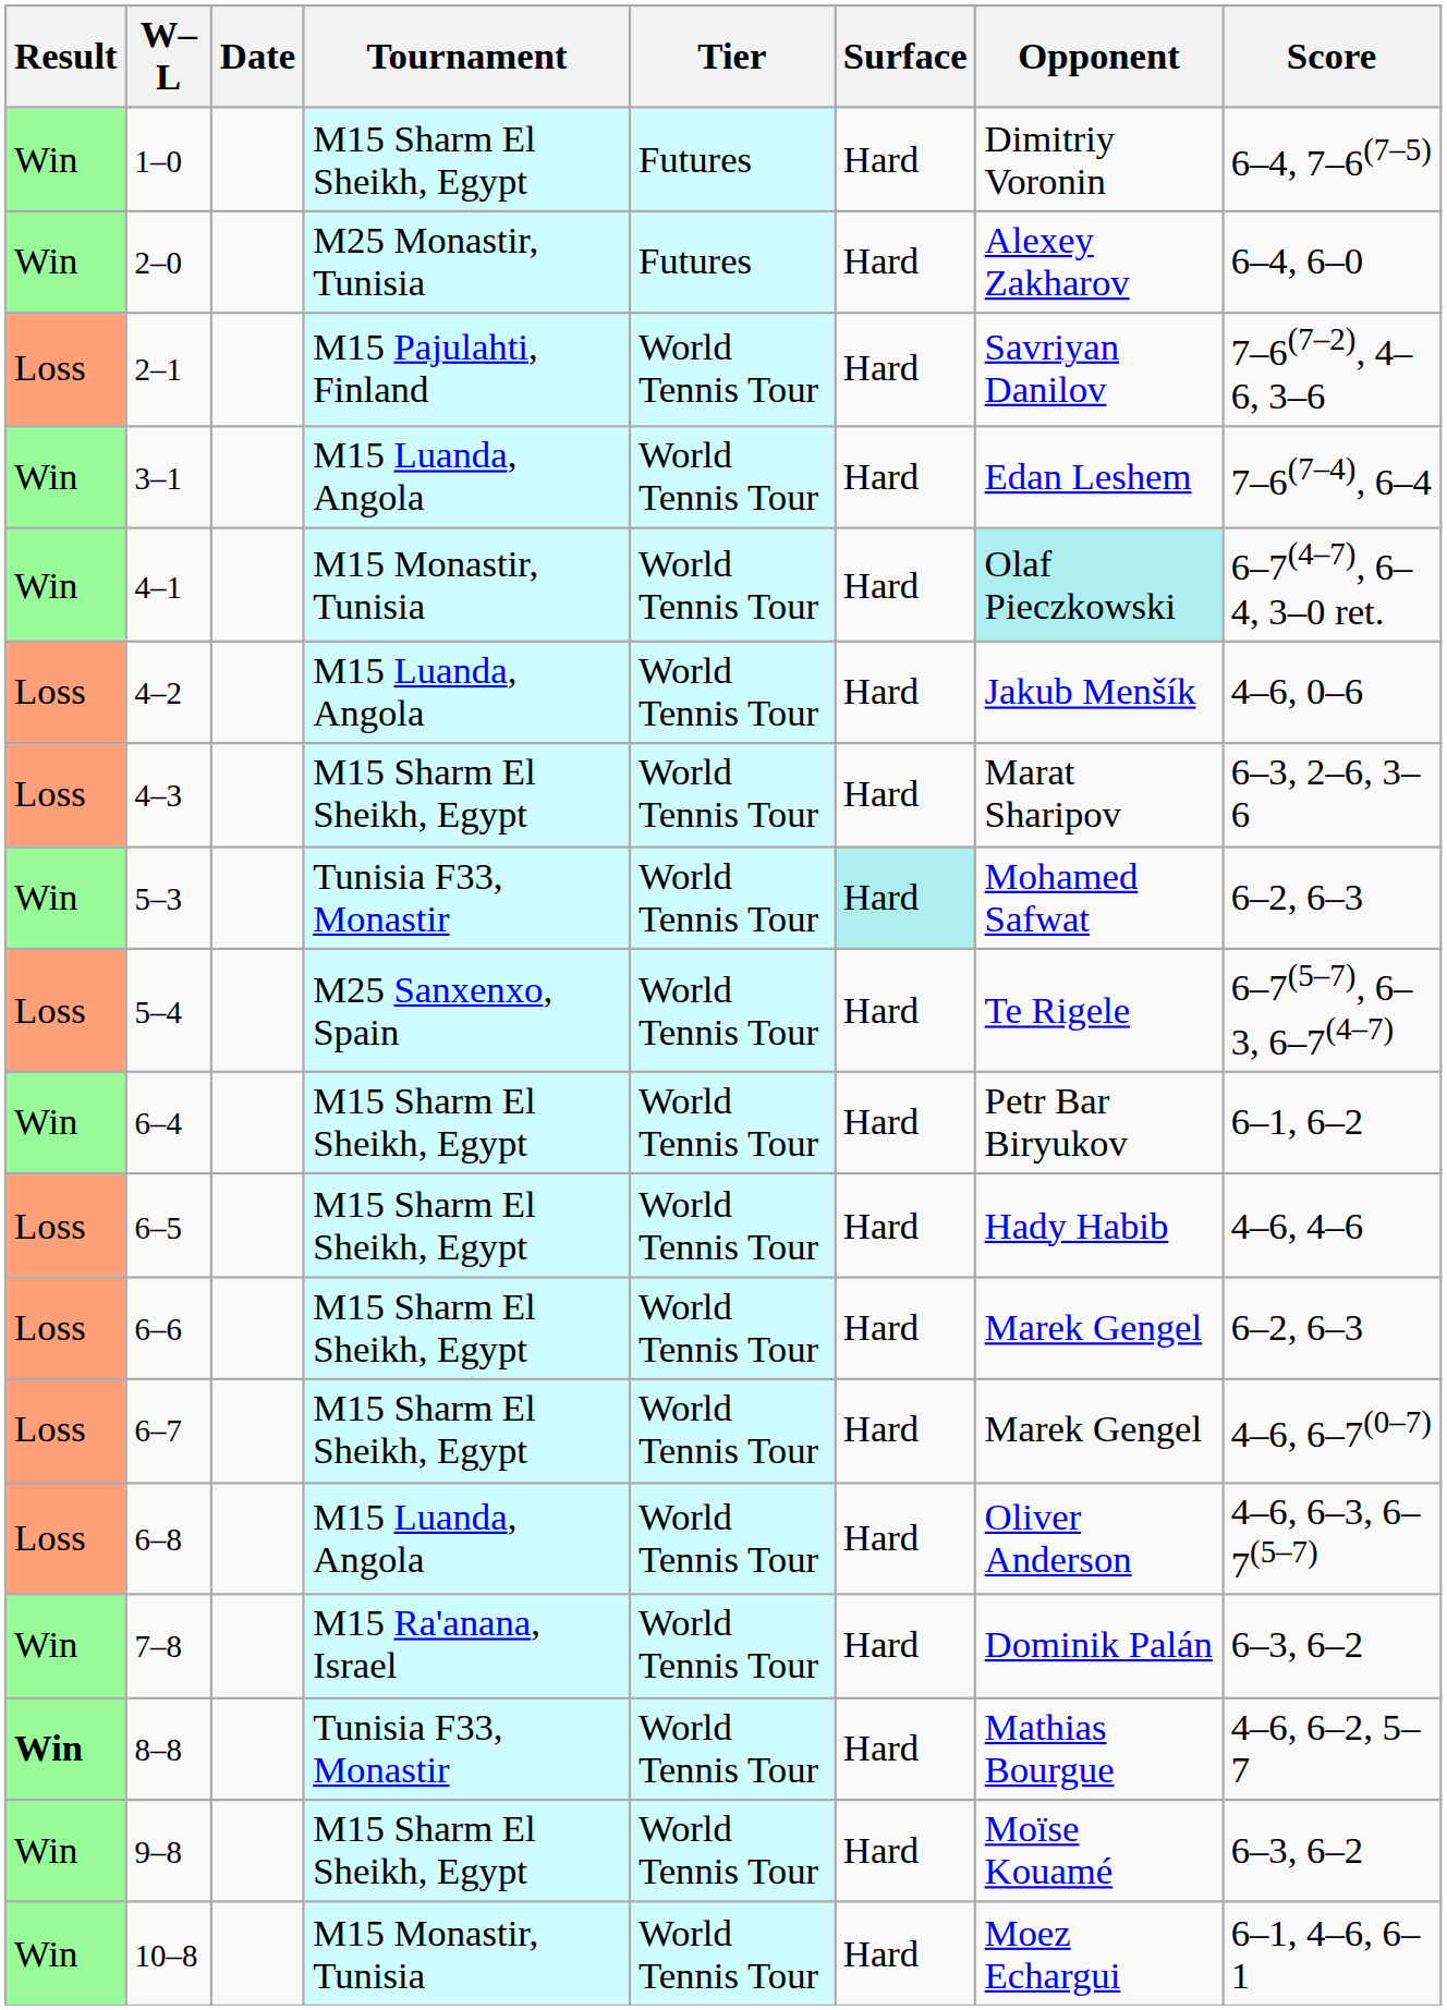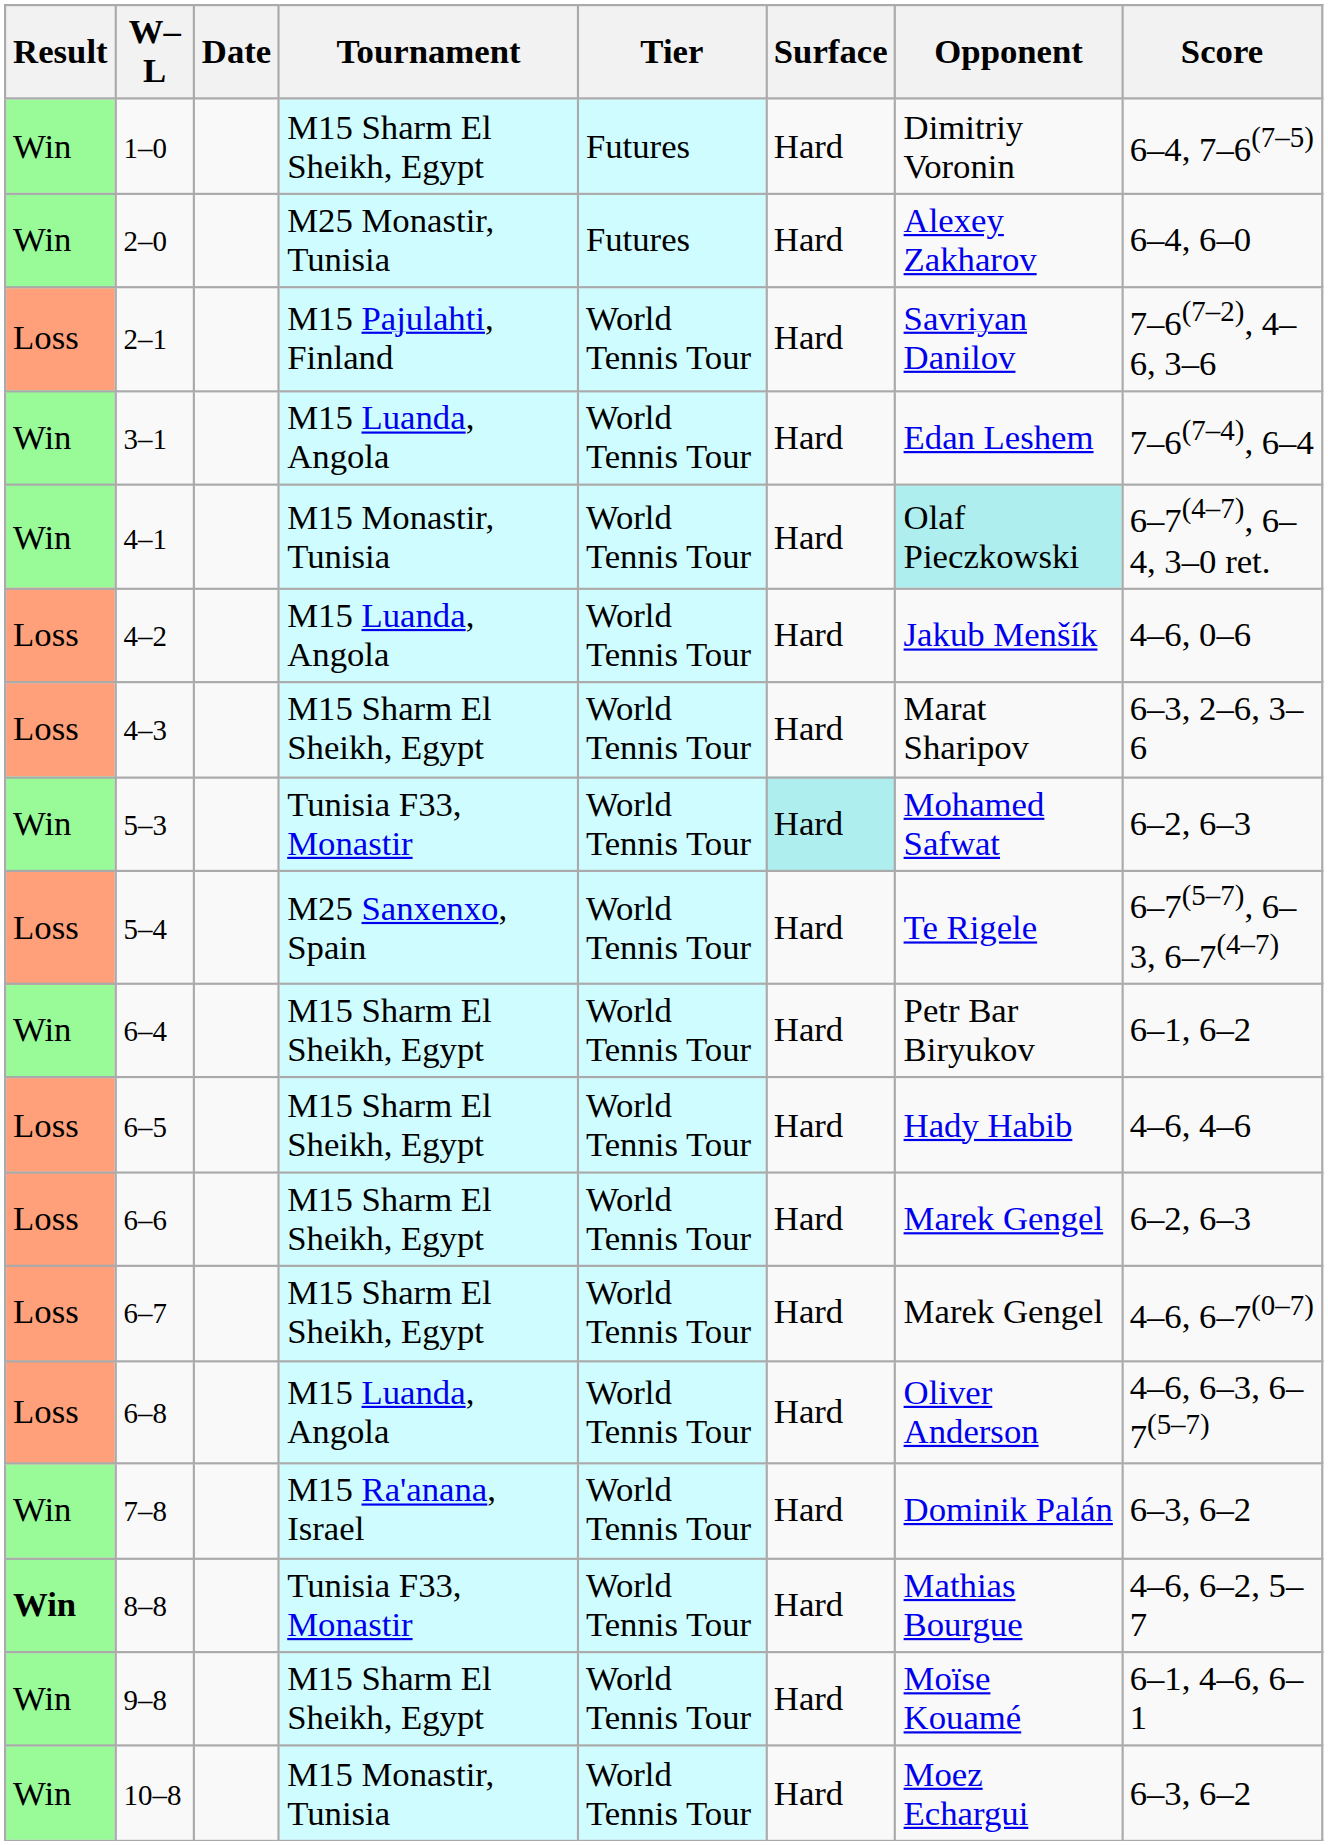9–8 | Score: 6–3, 6–2 -> 6–1, 4–6, 6–1
10–8 | Score: 6–1, 4–6, 6–1 -> 6–3, 6–2
